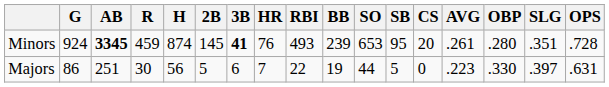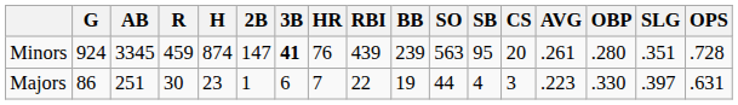Minors | AB: bold -> normal
Minors | 2B: 145 -> 147
Minors | RBI: 493 -> 439
Minors | SO: 653 -> 563
Majors | H: 56 -> 23
Majors | 2B: 5 -> 1
Majors | SB: 5 -> 4
Majors | CS: 0 -> 3
